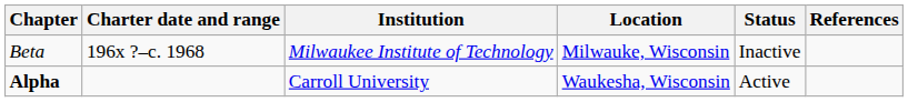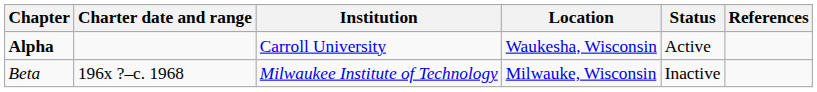rows swapped: Alpha <-> Beta
